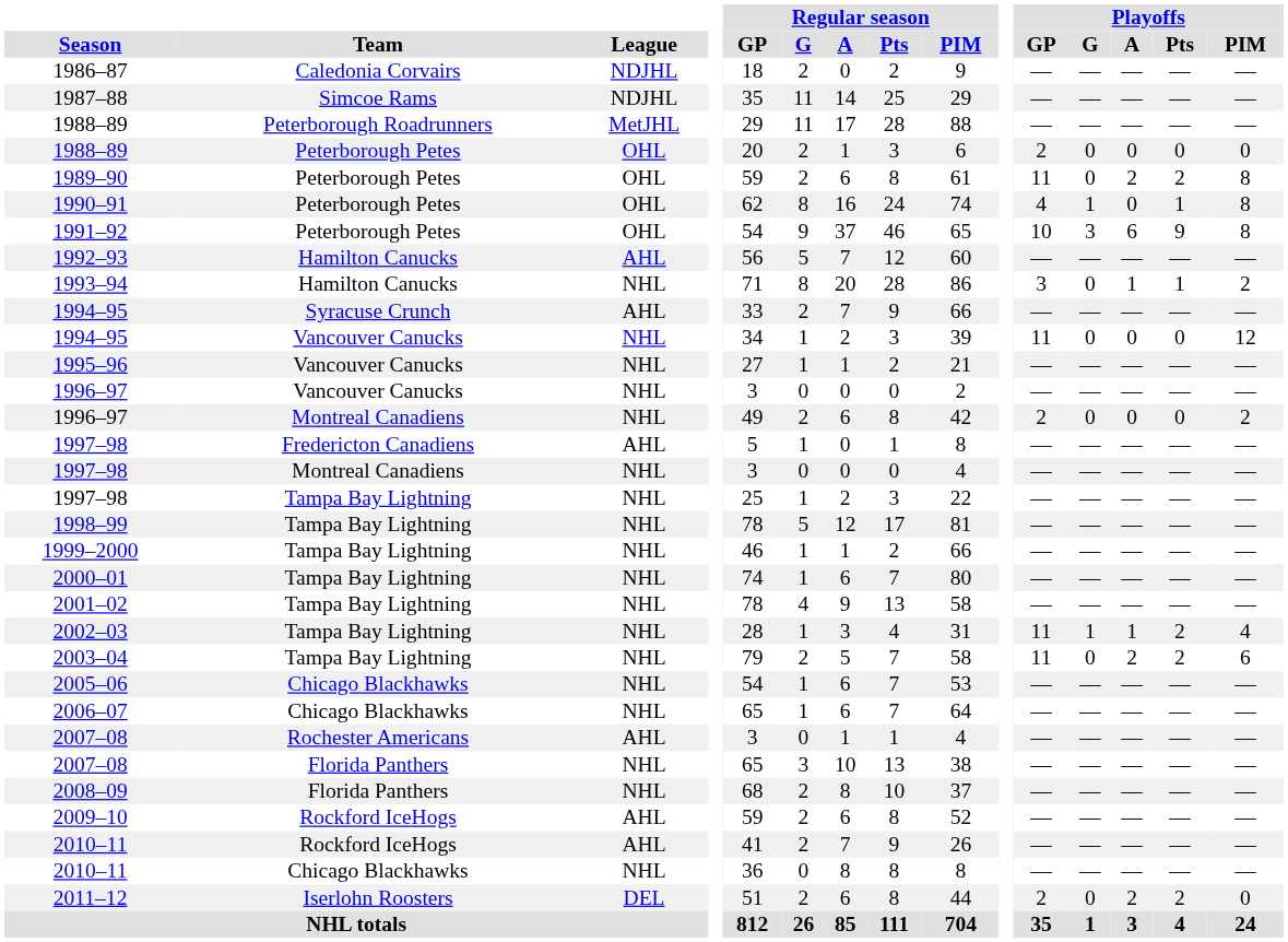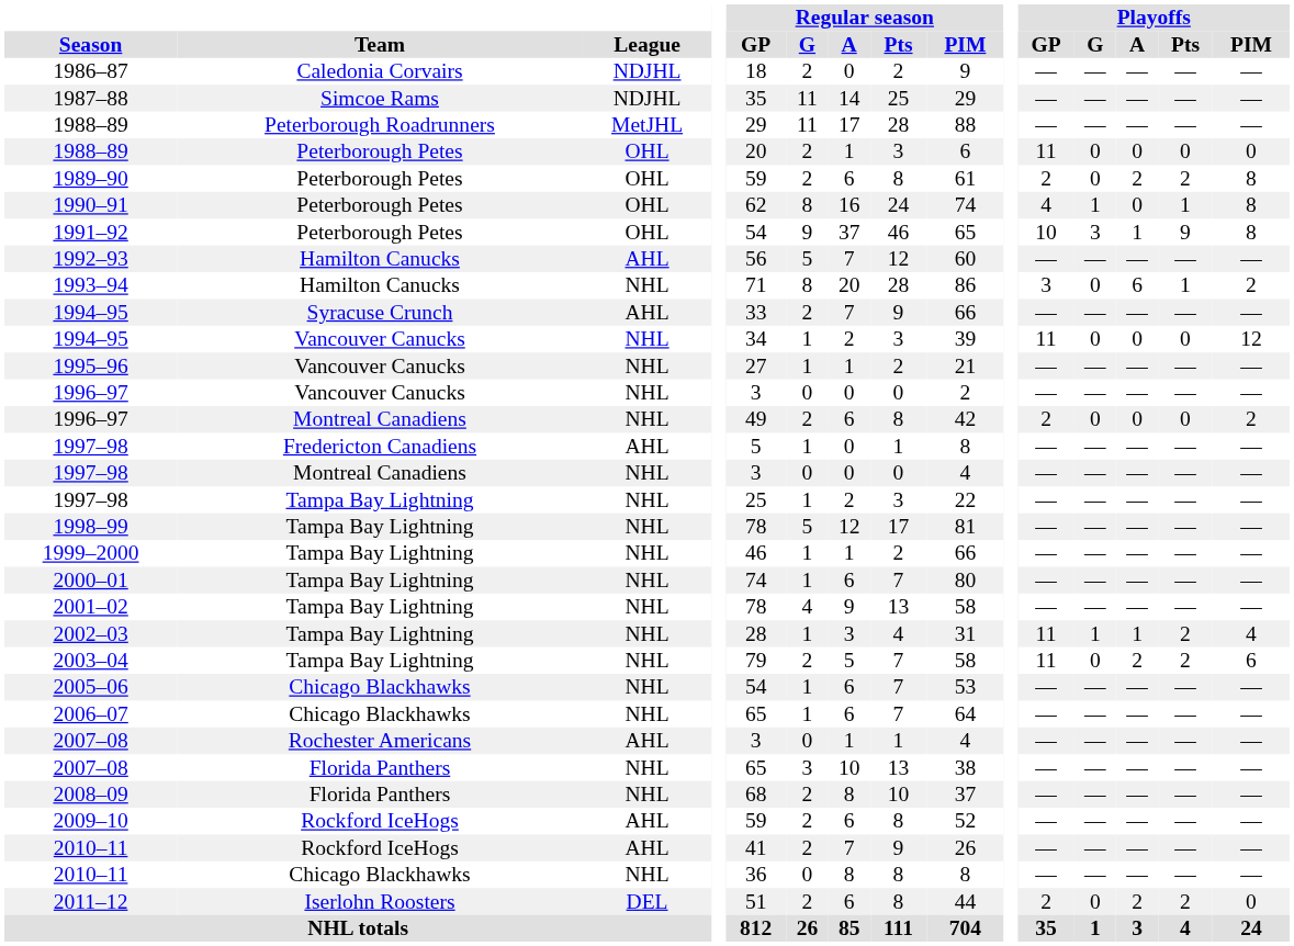1988–89 / Peterborough Petes | Playoffs / GP: 2 -> 11
1989–90 | Playoffs / GP: 11 -> 2
1991–92 | Playoffs / A: 6 -> 1
1993–94 | Playoffs / A: 1 -> 6
